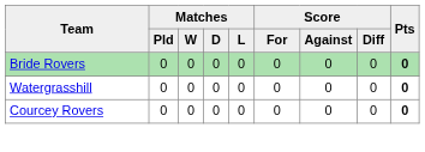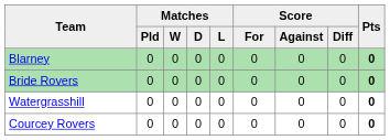+ row: Blarney | 0 | 0 | 0 | 0 | 0 | 0 | 0 | 0
